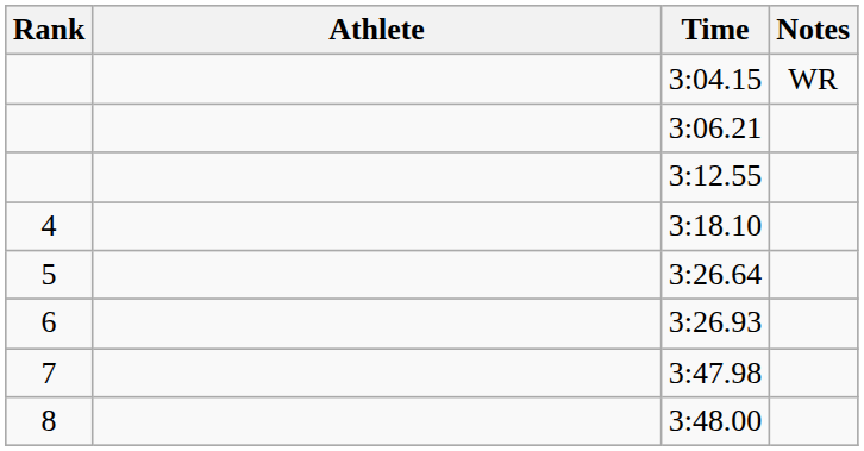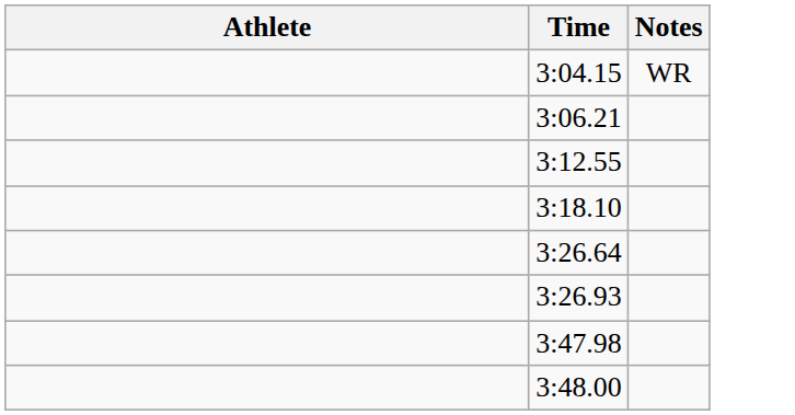- column: Rank | 4 | 5 | 6 | 7 | 8
